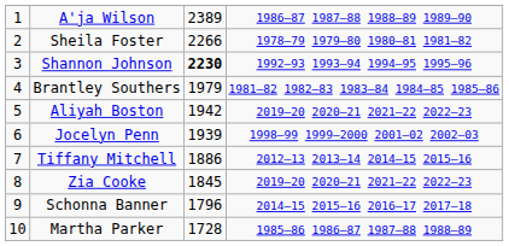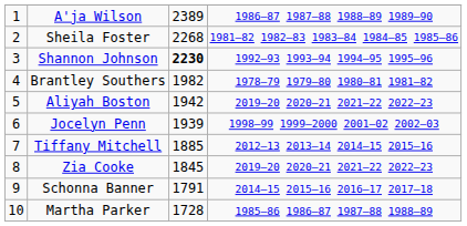Sheila Foster | column 3: 2266 -> 2268
Sheila Foster | column 4: 1978–79 1979–80 1980–81 1981–82 -> 1981–82 1982–83 1983–84 1984–85 1985–86
Brantley Southers | column 3: 1979 -> 1982
Brantley Southers | column 4: 1981–82 1982–83 1983–84 1984–85 1985–86 -> 1978–79 1979–80 1980–81 1981–82
Tiffany Mitchell | column 3: 1886 -> 1885
Schonna Banner | column 3: 1796 -> 1791
